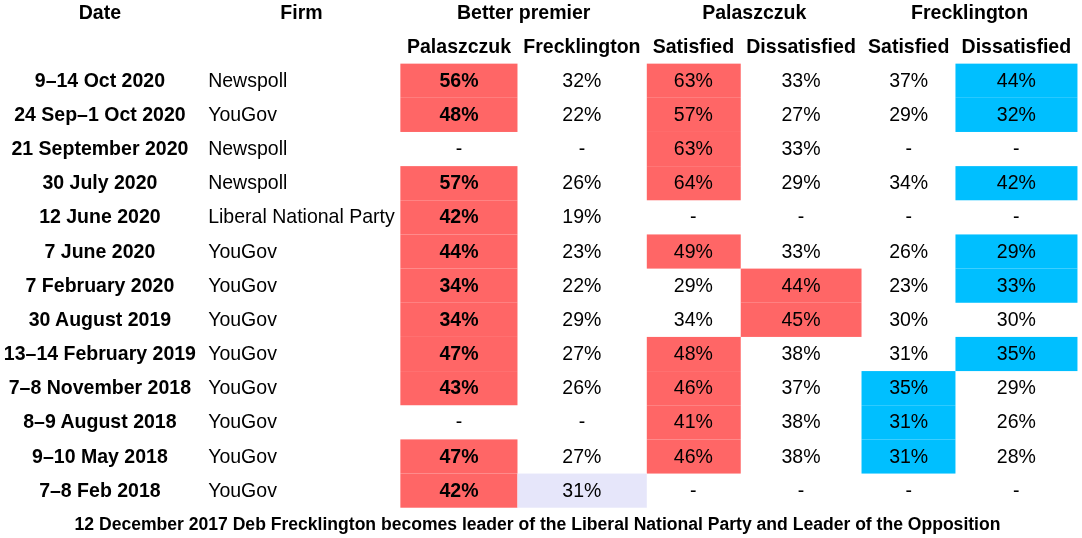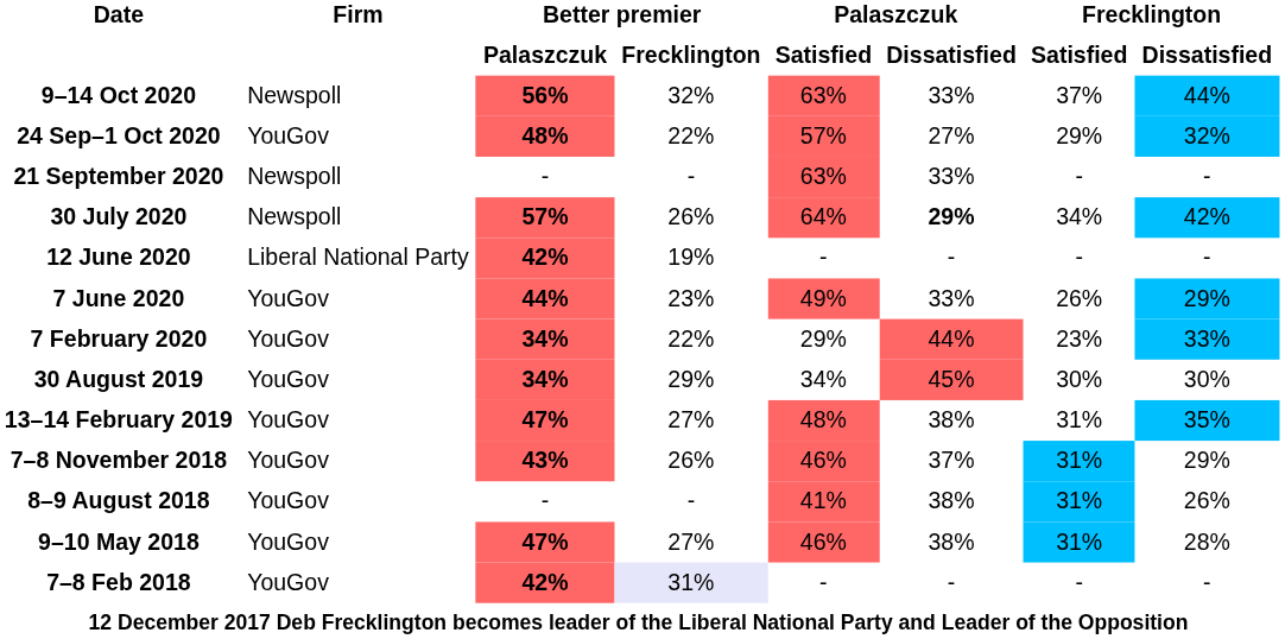30 July 2020 | Palaszczuk / Dissatisfied: normal -> bold
7–8 November 2018 | Frecklington / Satisfied: 35% -> 31%
